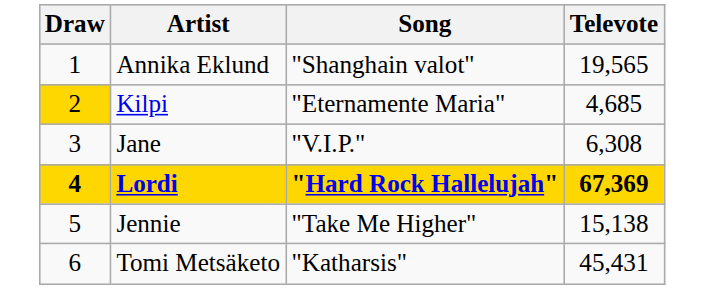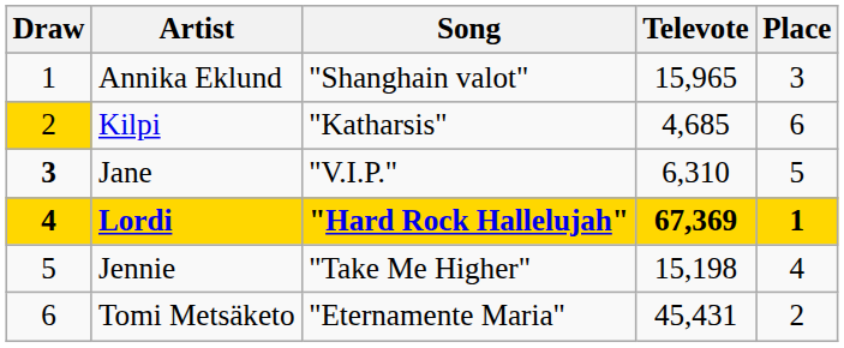+ column: Place | 3 | 6 | 5 | 1 | 4 | 2
Annika Eklund | Televote: 19,565 -> 15,965
Kilpi | Song: "Eternamente Maria" -> "Katharsis"
Jane | Draw: normal -> bold
Jane | Televote: 6,308 -> 6,310
Jennie | Televote: 15,138 -> 15,198
Tomi Metsäketo | Song: "Katharsis" -> "Eternamente Maria"
